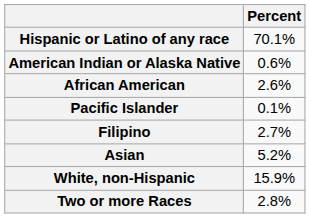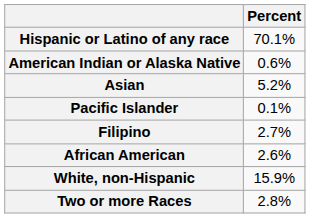rows swapped: Asian <-> African American
